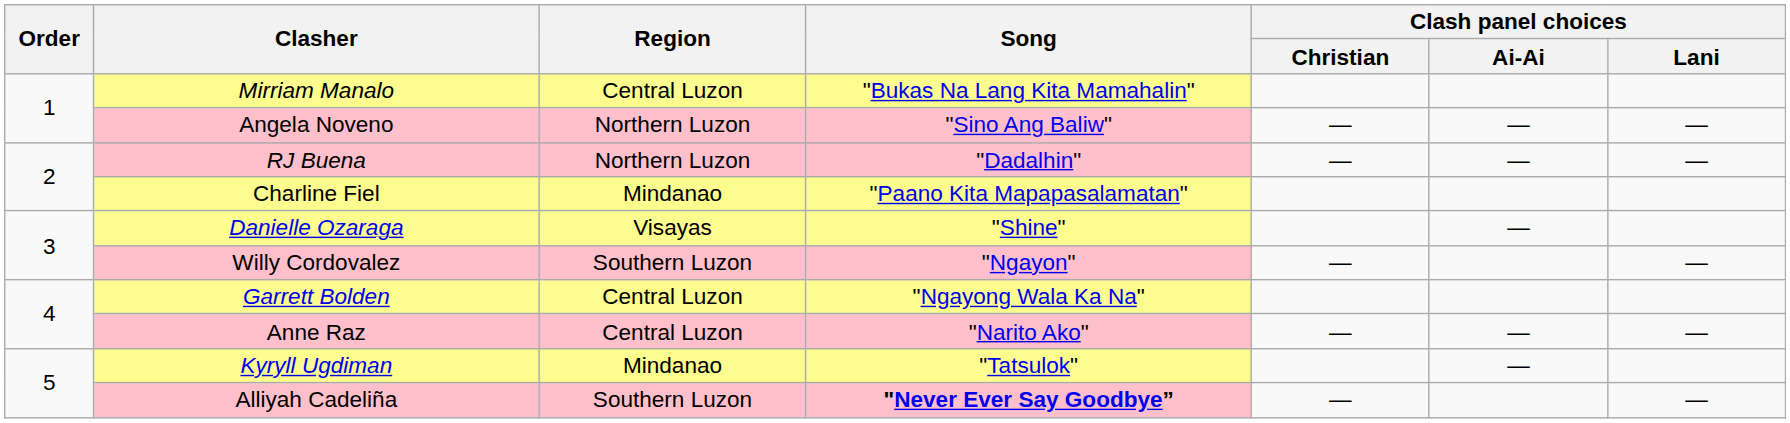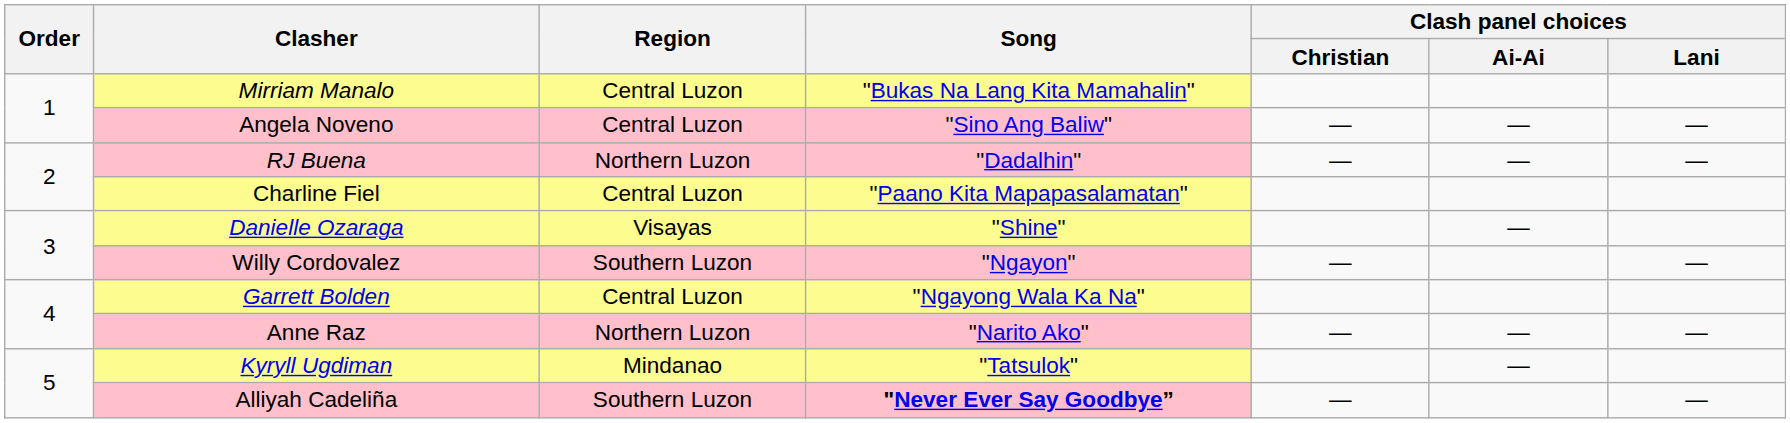Angela Noveno | Region: Northern Luzon -> Central Luzon
Charline Fiel | Region: Mindanao -> Central Luzon
Anne Raz | Region: Central Luzon -> Northern Luzon
